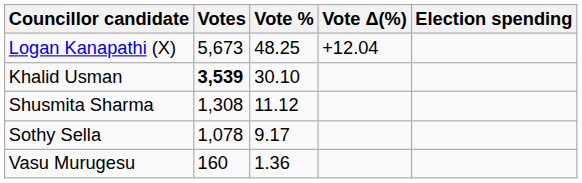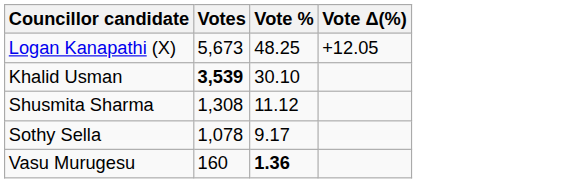- column: Election spending
Logan Kanapathi (X) | Vote Δ(%): +12.04 -> +12.05
Vasu Murugesu | Vote %: normal -> bold
